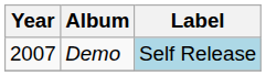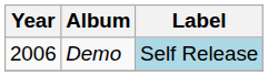Demo | Year: 2007 -> 2006
